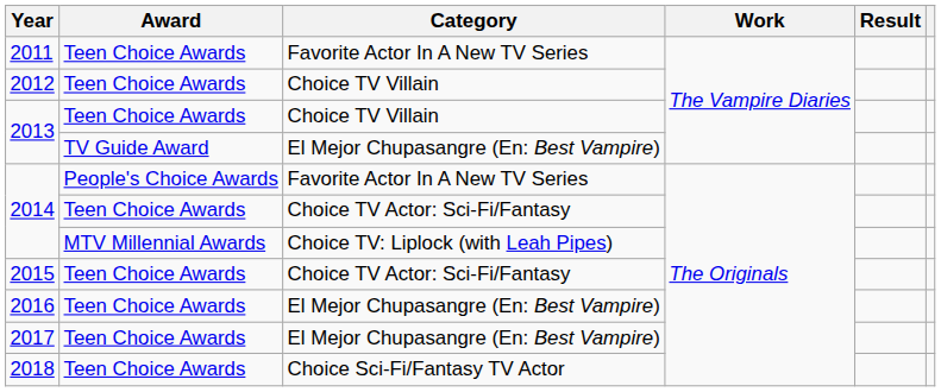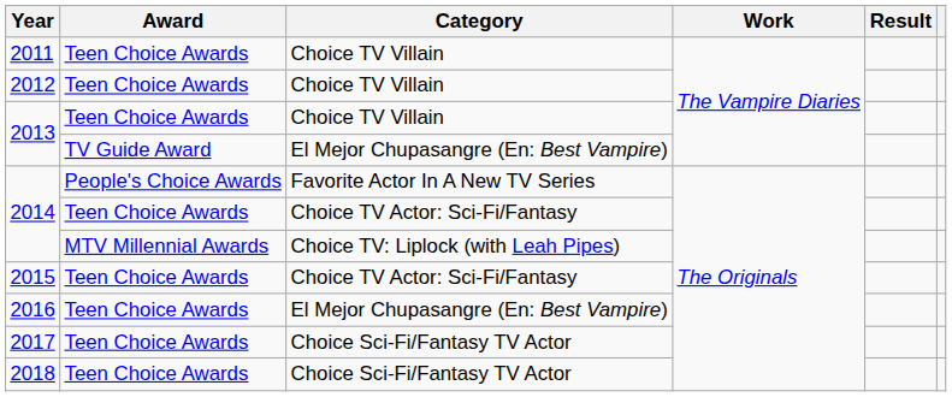2011 | Category: Favorite Actor In A New TV Series -> Choice TV Villain
2017 | Category: El Mejor Chupasangre (En: Best Vampire) -> Choice Sci-Fi/Fantasy TV Actor
